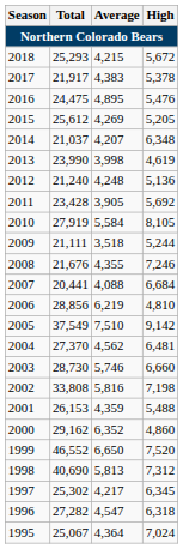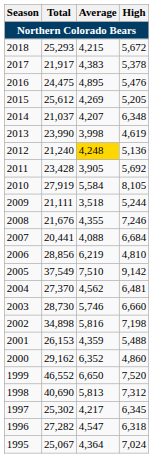2012 | Average: no background -> gold background
2002 | Total: 33,808 -> 34,898
